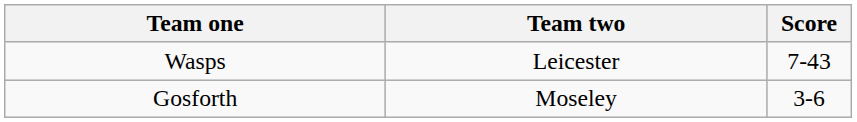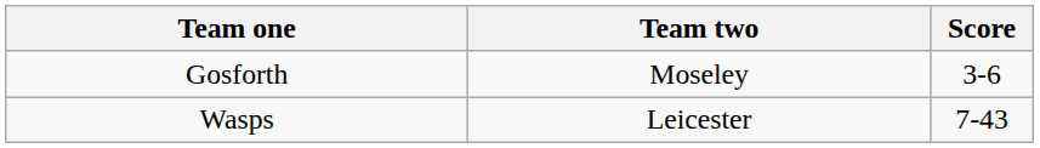rows swapped: Gosforth <-> Wasps
